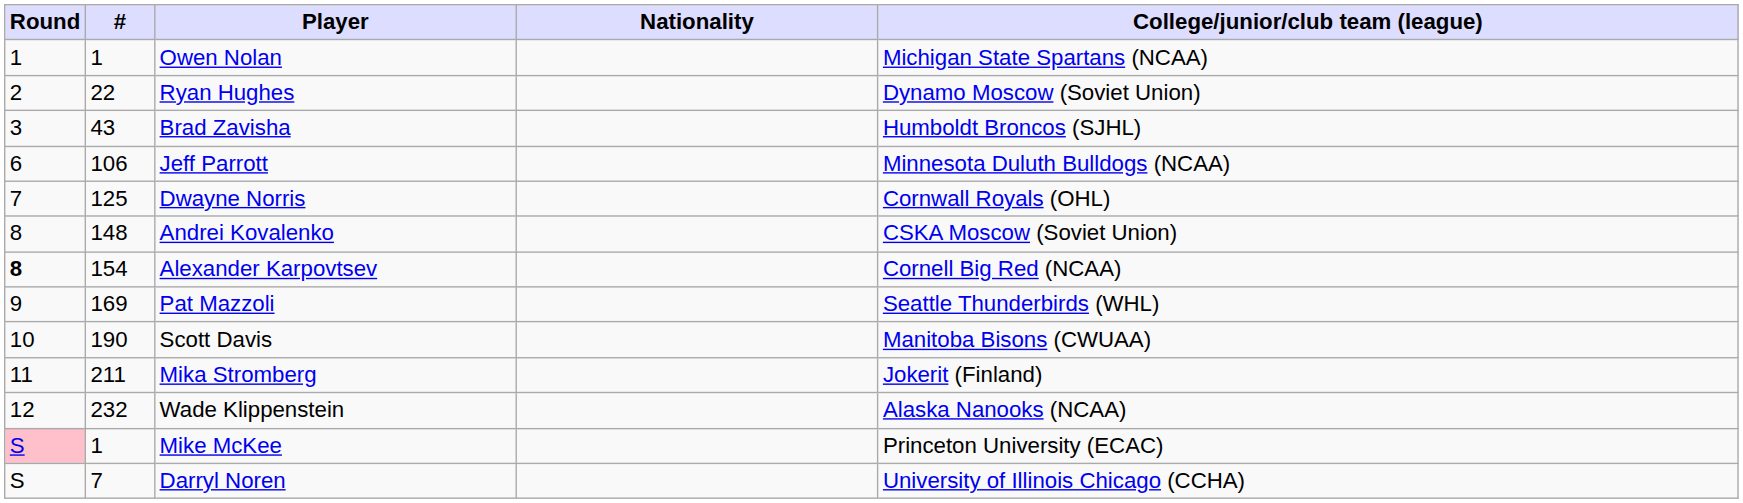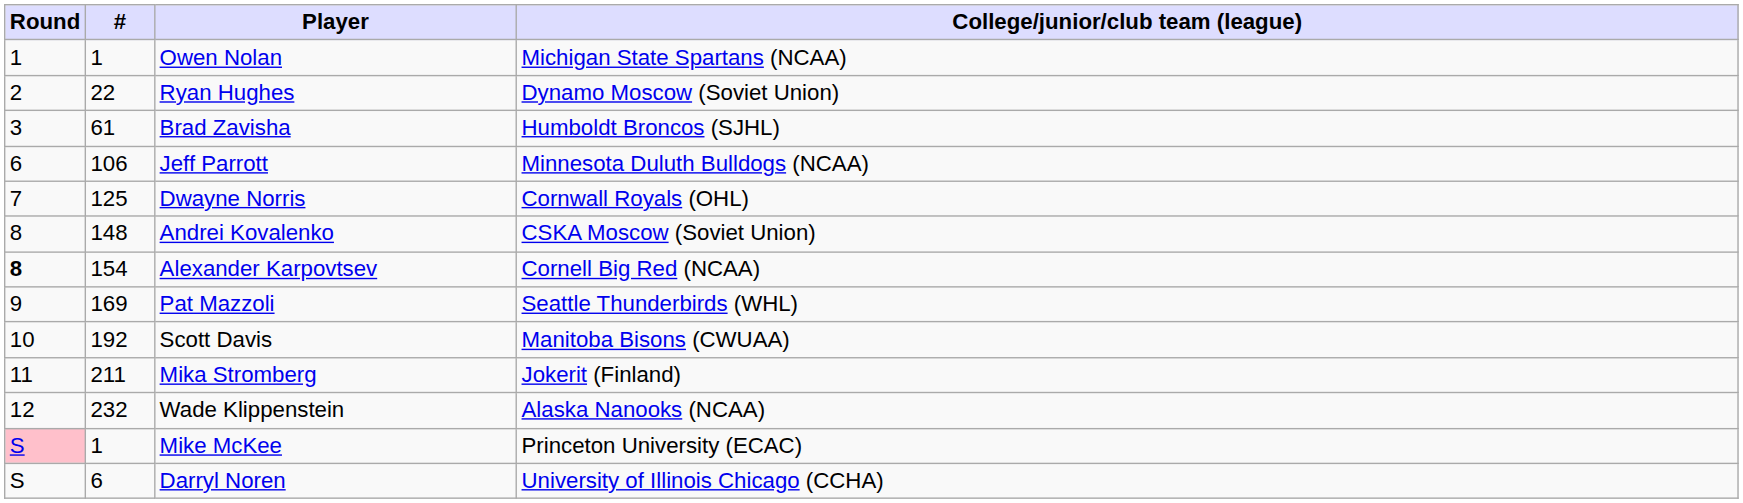- column: Nationality
Brad Zavisha | #: 43 -> 61
Scott Davis | #: 190 -> 192
Darryl Noren | #: 7 -> 6
